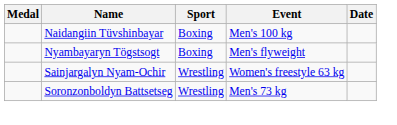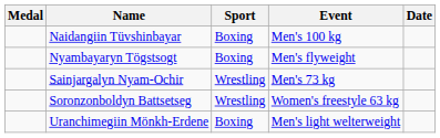Sainjargalyn Nyam-Ochir | Event: Women's freestyle 63 kg -> Men's 73 kg
Soronzonboldyn Battsetseg | Event: Men's 73 kg -> Women's freestyle 63 kg
+ row: Uranchimegiin Mönkh-Erdene | Boxing | Men's light welterweight
